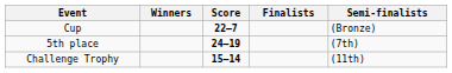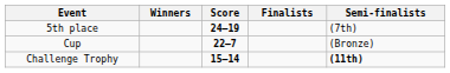rows swapped: Cup <-> 5th place
Challenge Trophy | Semi-finalists: normal -> bold
